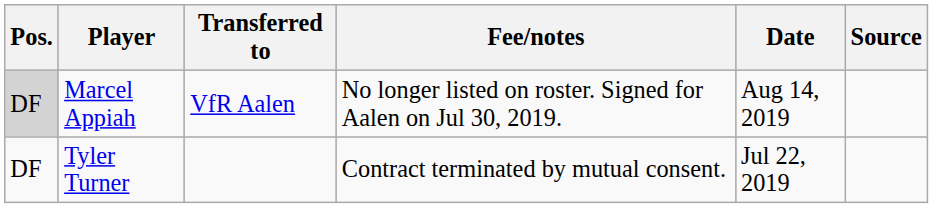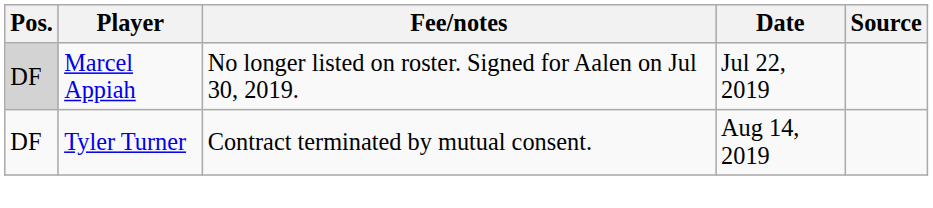- column: Transferred to | VfR Aalen
Marcel Appiah | Date: Aug 14, 2019 -> Jul 22, 2019
Tyler Turner | Date: Jul 22, 2019 -> Aug 14, 2019
